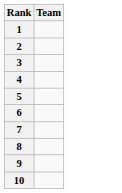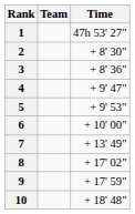+ column: Time | 47h 53' 27" | + 8' 30" | + 8' 36" | + 9' 47" | + 9' 53" | + 10' 00" | + 13' 49" | + 17' 02" | + 17' 59" | + 18' 48"
